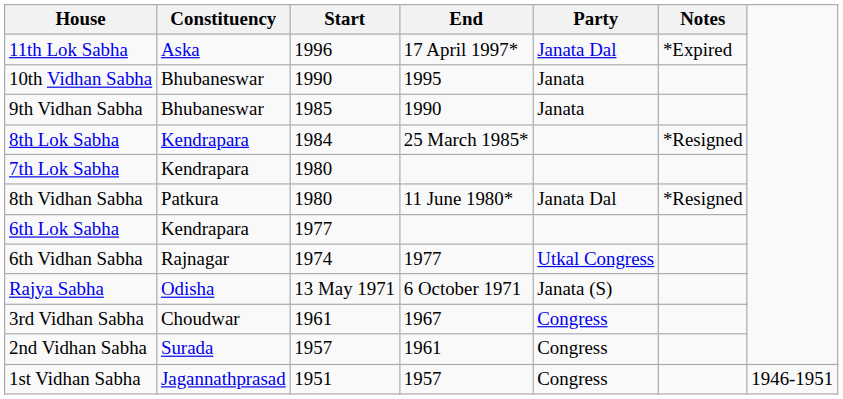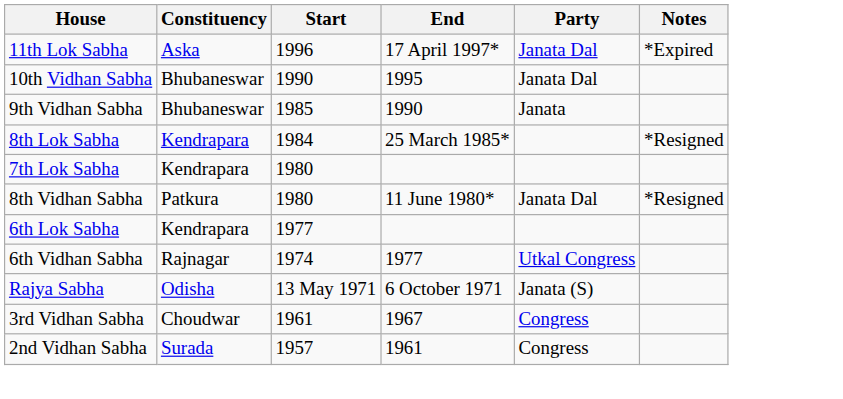10th Vidhan Sabha | Party: Janata -> Janata Dal
- row: 1st Vidhan Sabha | Jagannathprasad | 1951 | 1957 | Congress | 1946-1951
